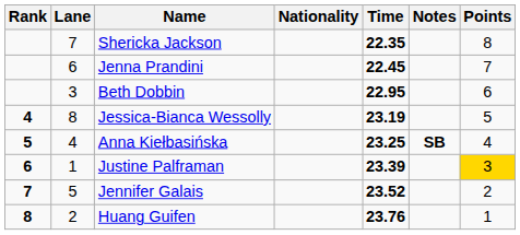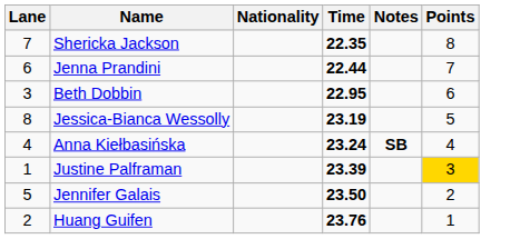- column: Rank | 4 | 5 | 6 | 7 | 8
Jenna Prandini | Time: 22.45 -> 22.44
Anna Kiełbasińska | Time: 23.25 -> 23.24
Jennifer Galais | Time: 23.52 -> 23.50
